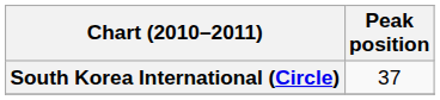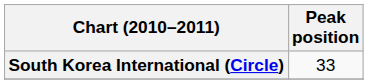South Korea International (Circle) | Peak position: 37 -> 33
